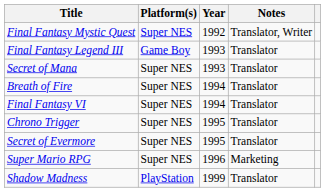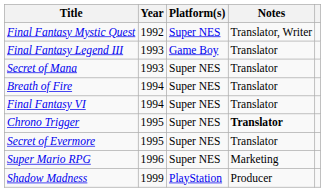columns swapped: Year <-> Platform(s)
Chrono Trigger | Notes: normal -> bold
Shadow Madness | Notes: Translator -> Producer
